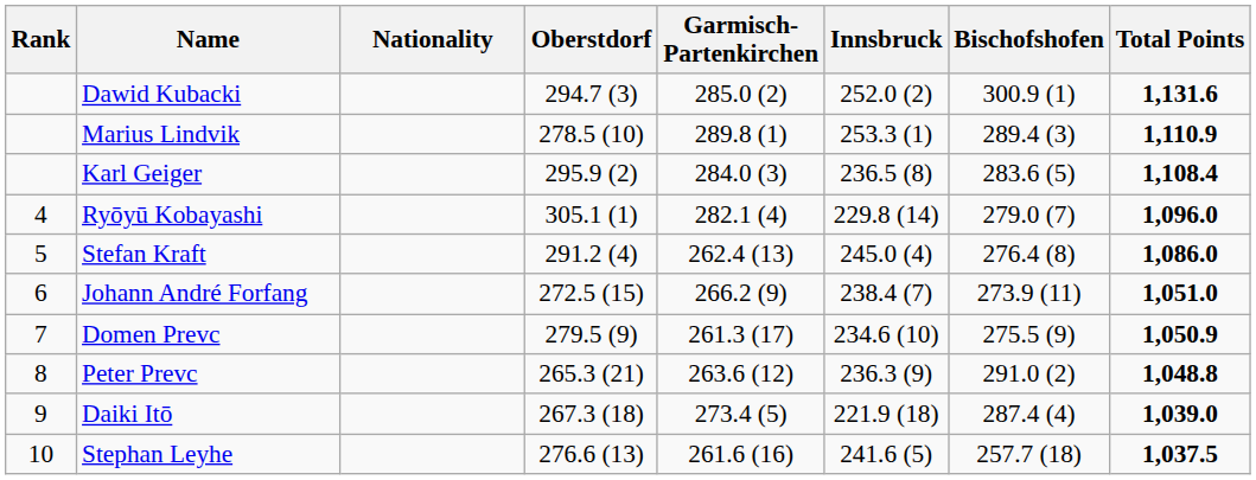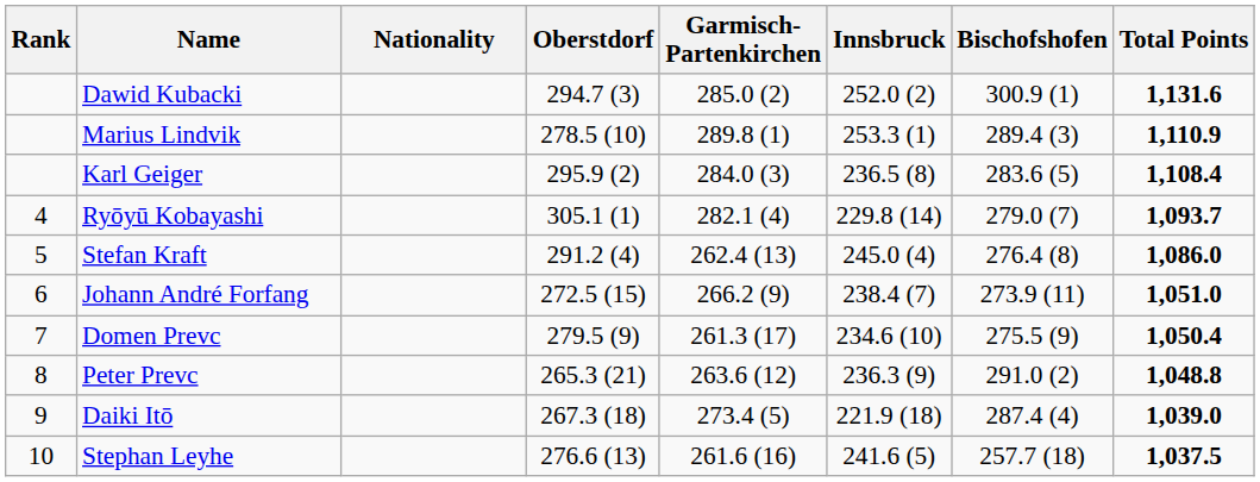Ryōyū Kobayashi | Total Points: 1,096.0 -> 1,093.7
Domen Prevc | Total Points: 1,050.9 -> 1,050.4
